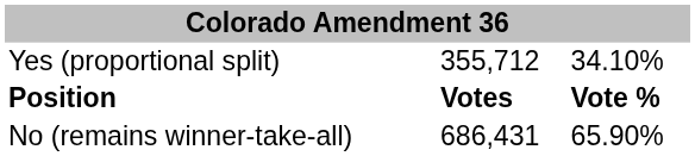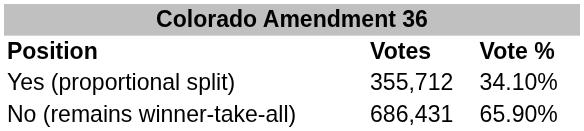rows swapped: Position <-> Yes (proportional split)
